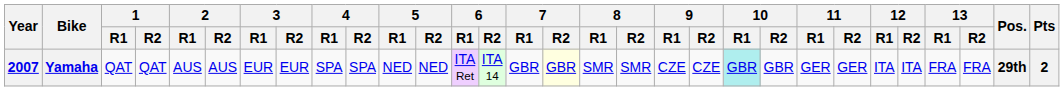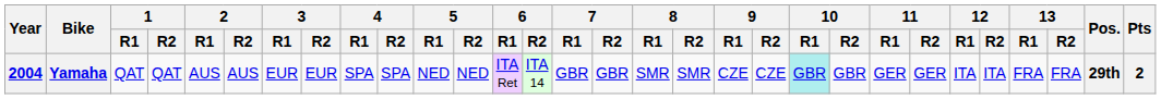Yamaha | Year: 2007 -> 2004
Yamaha | 7 / R2: lightyellow background -> no background
